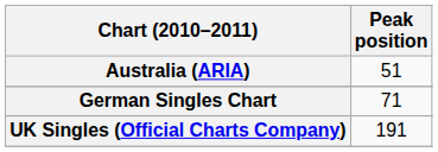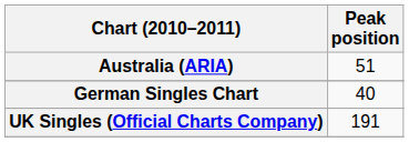German Singles Chart | Peak position: 71 -> 40
